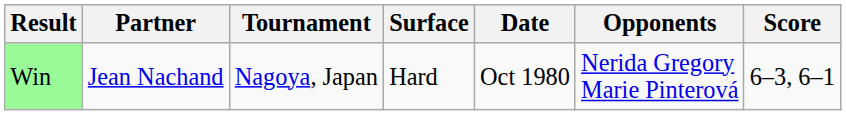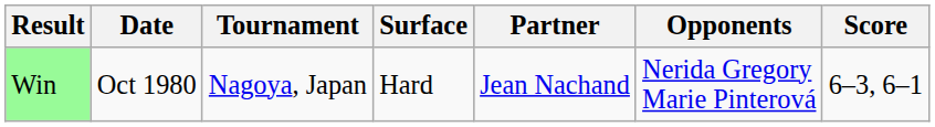columns swapped: Date <-> Partner
